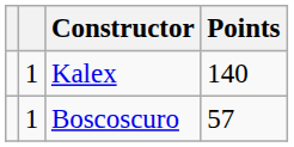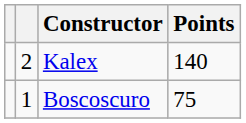Kalex | column 2: 1 -> 2
Boscoscuro | Points: 57 -> 75
